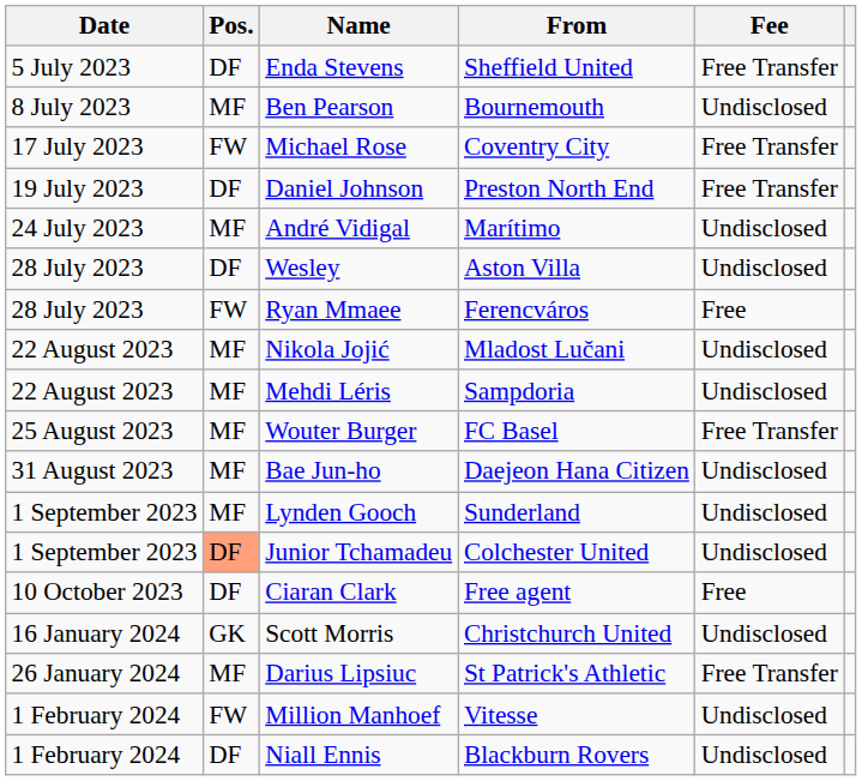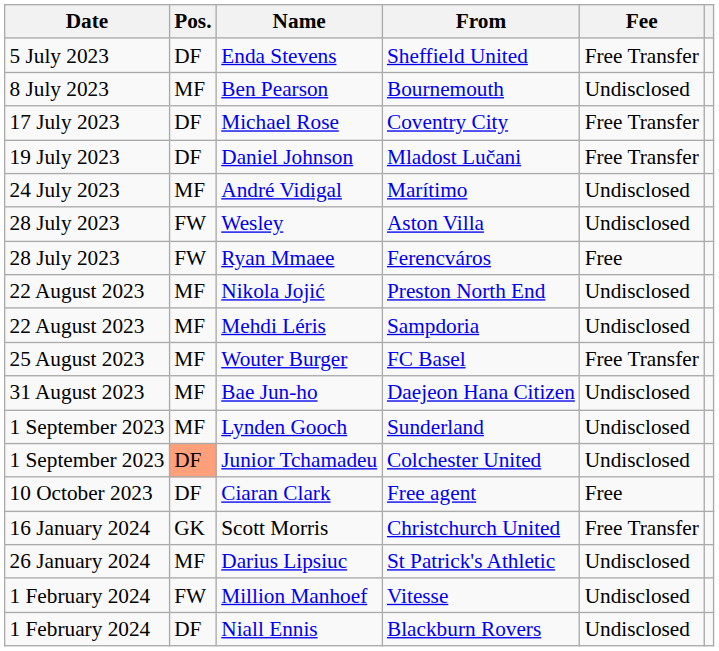Michael Rose | Pos.: FW -> DF
Daniel Johnson | From: Preston North End -> Mladost Lučani
Wesley | Pos.: DF -> FW
Nikola Jojić | From: Mladost Lučani -> Preston North End
Scott Morris | Fee: Undisclosed -> Free Transfer
Darius Lipsiuc | Fee: Free Transfer -> Undisclosed
